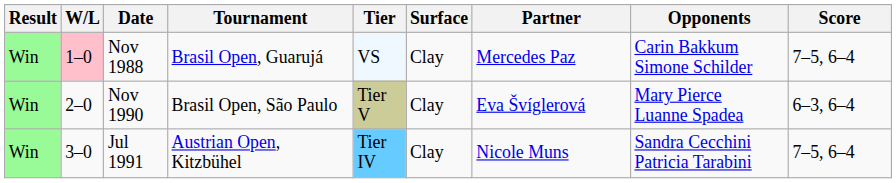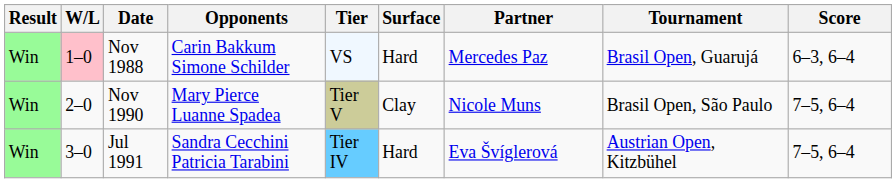columns swapped: Tournament <-> Opponents
Nov 1988 | Surface: Clay -> Hard
Nov 1988 | Score: 7–5, 6–4 -> 6–3, 6–4
Nov 1990 | Partner: Eva Švíglerová -> Nicole Muns
Nov 1990 | Score: 6–3, 6–4 -> 7–5, 6–4
Jul 1991 | Surface: Clay -> Hard
Jul 1991 | Partner: Nicole Muns -> Eva Švíglerová
